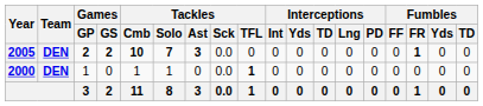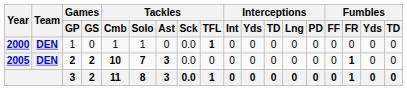rows swapped: 2000 <-> 2005
